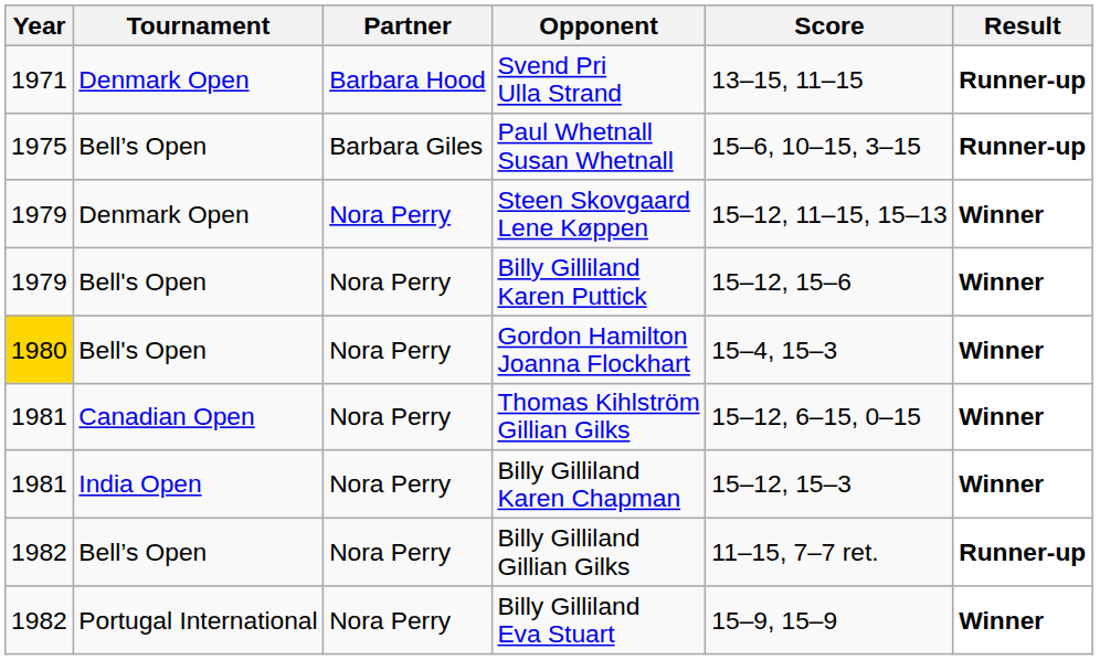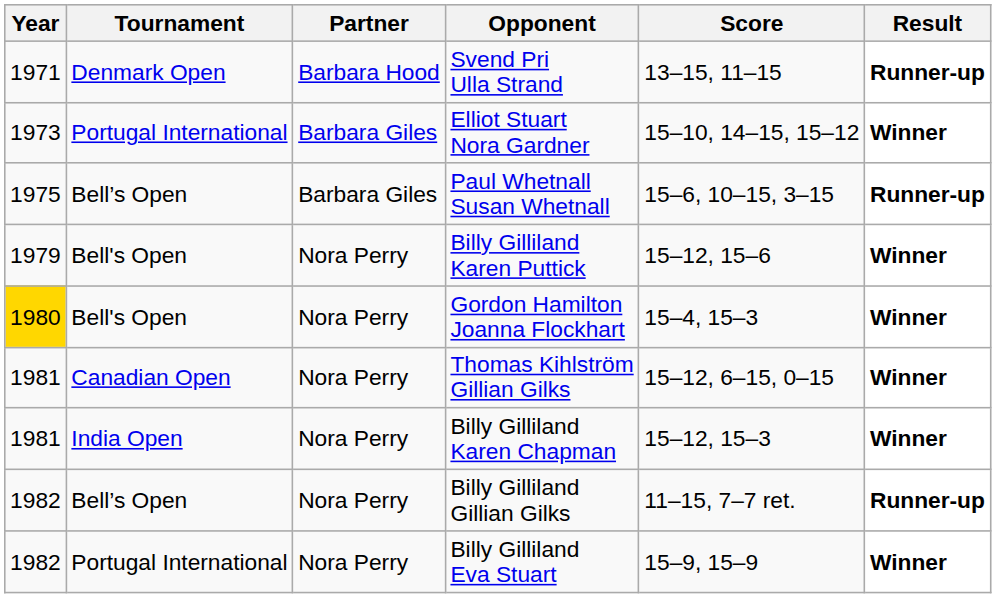+ row: 1973 | Portugal International | Barbara Giles | Elliot Stuart Nora Gardner | 15–10, 14–15, 15–12 | Winner
- row: 1979 | Denmark Open | Nora Perry | Steen Skovgaard Lene Køppen | 15–12, 11–15, 15–13 | Winner
